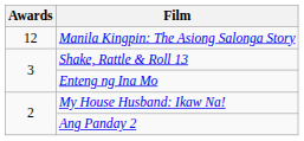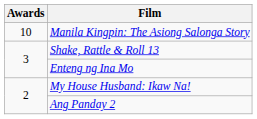Manila Kingpin: The Asiong Salonga Story | Awards: 12 -> 10
